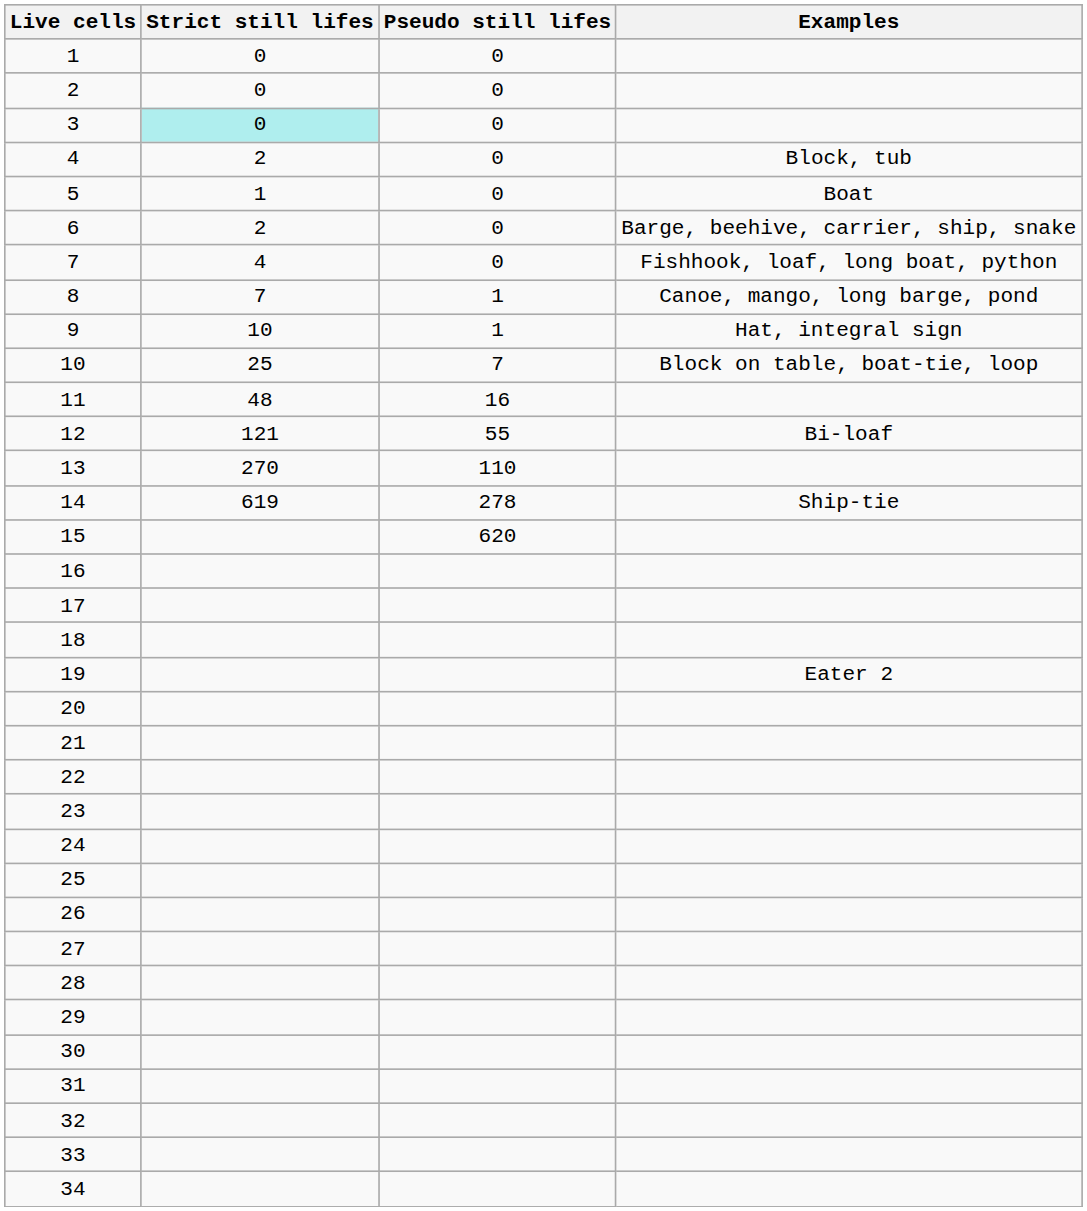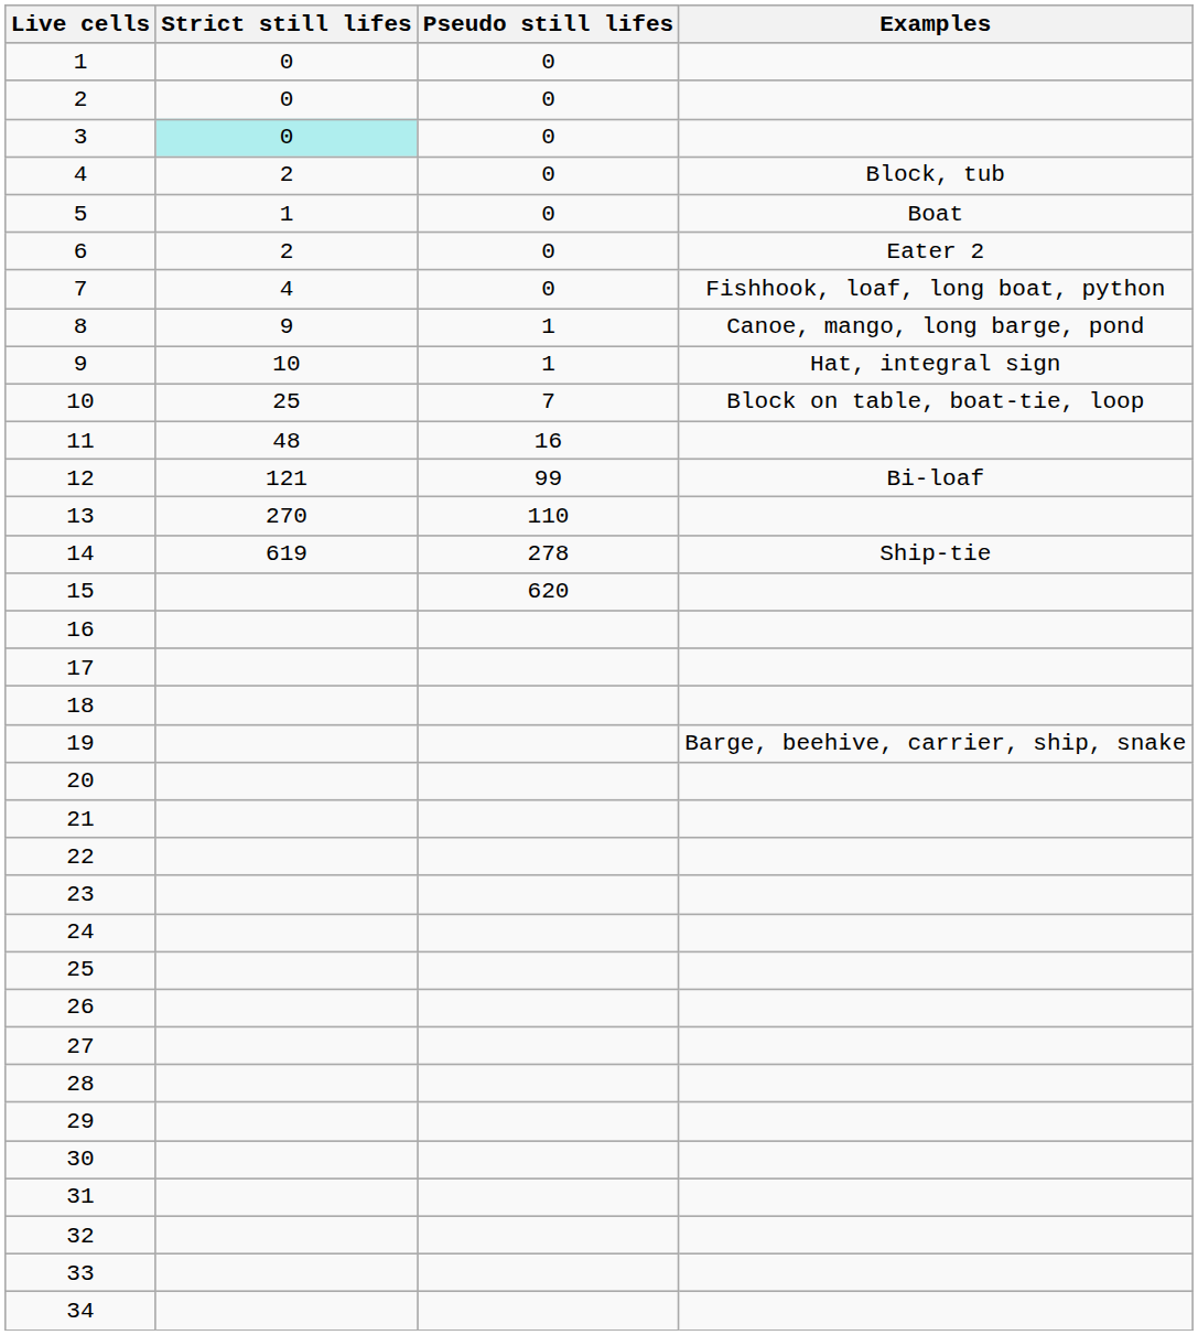6 | Examples: Barge, beehive, carrier, ship, snake -> Eater 2
8 | Strict still lifes: 7 -> 9
12 | Pseudo still lifes: 55 -> 99
19 | Examples: Eater 2 -> Barge, beehive, carrier, ship, snake
